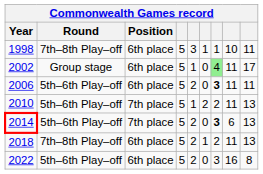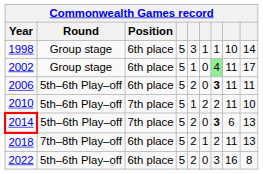1998 | Round: 7th–8th Play–off -> Group stage
1998 | column 9: 11 -> 14
2010 | column 9: 13 -> 10
